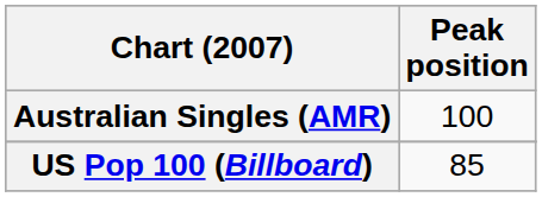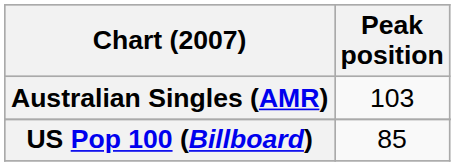Australian Singles (AMR) | Peak position: 100 -> 103
